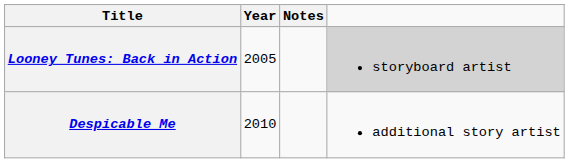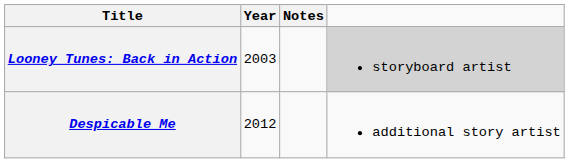Looney Tunes: Back in Action | Year: 2005 -> 2003
Despicable Me | Year: 2010 -> 2012
